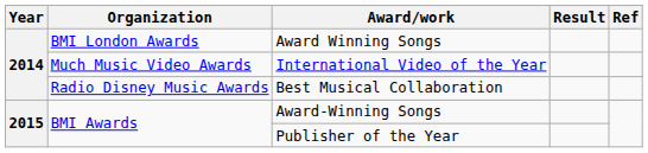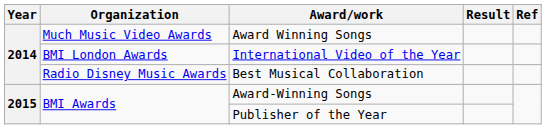Award Winning Songs | Organization: BMI London Awards -> Much Music Video Awards
International Video of the Year | Organization: Much Music Video Awards -> BMI London Awards
